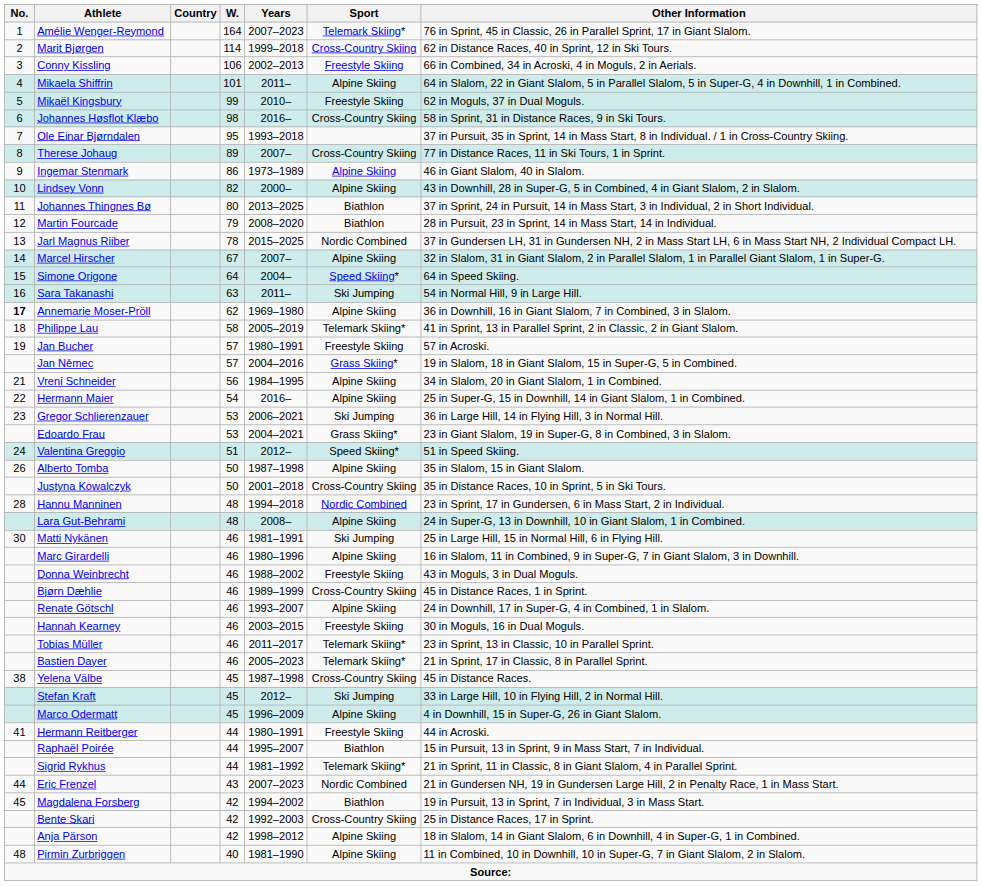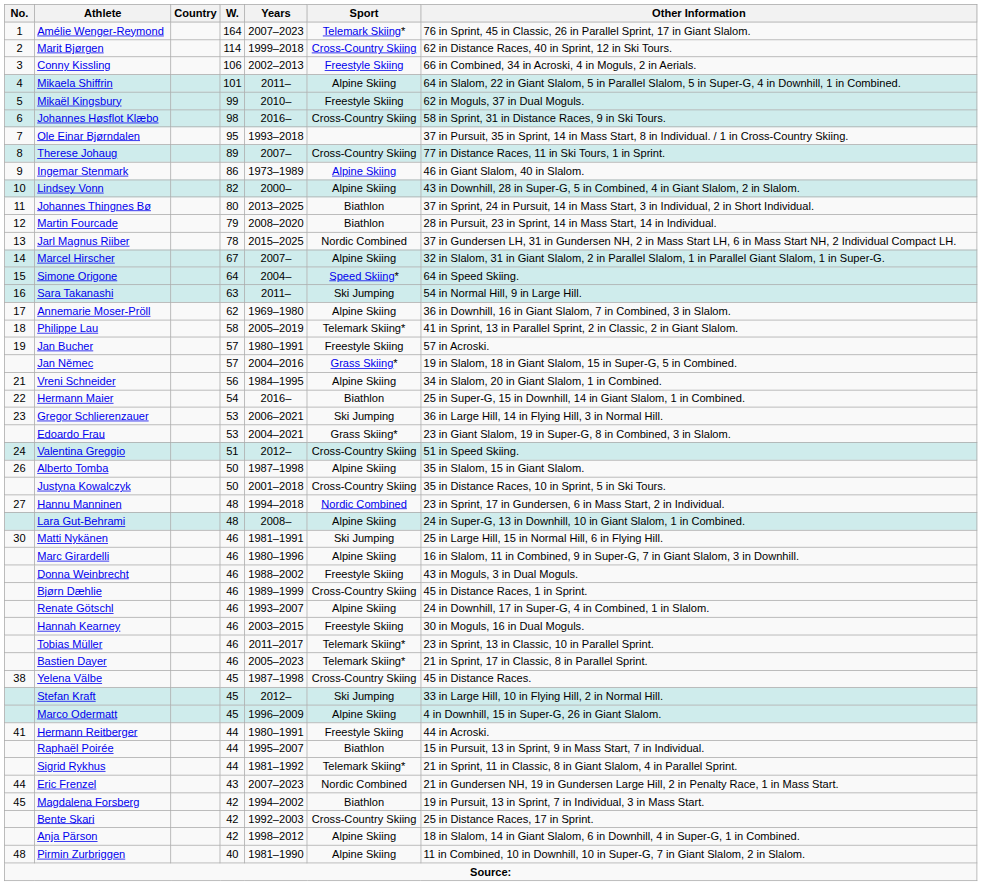Annemarie Moser-Pröll | No.: bold -> normal
Hermann Maier | Sport: Alpine Skiing -> Biathlon
Valentina Greggio | Sport: Speed Skiing* -> Cross-Country Skiing
Hannu Manninen | No.: 28 -> 27
